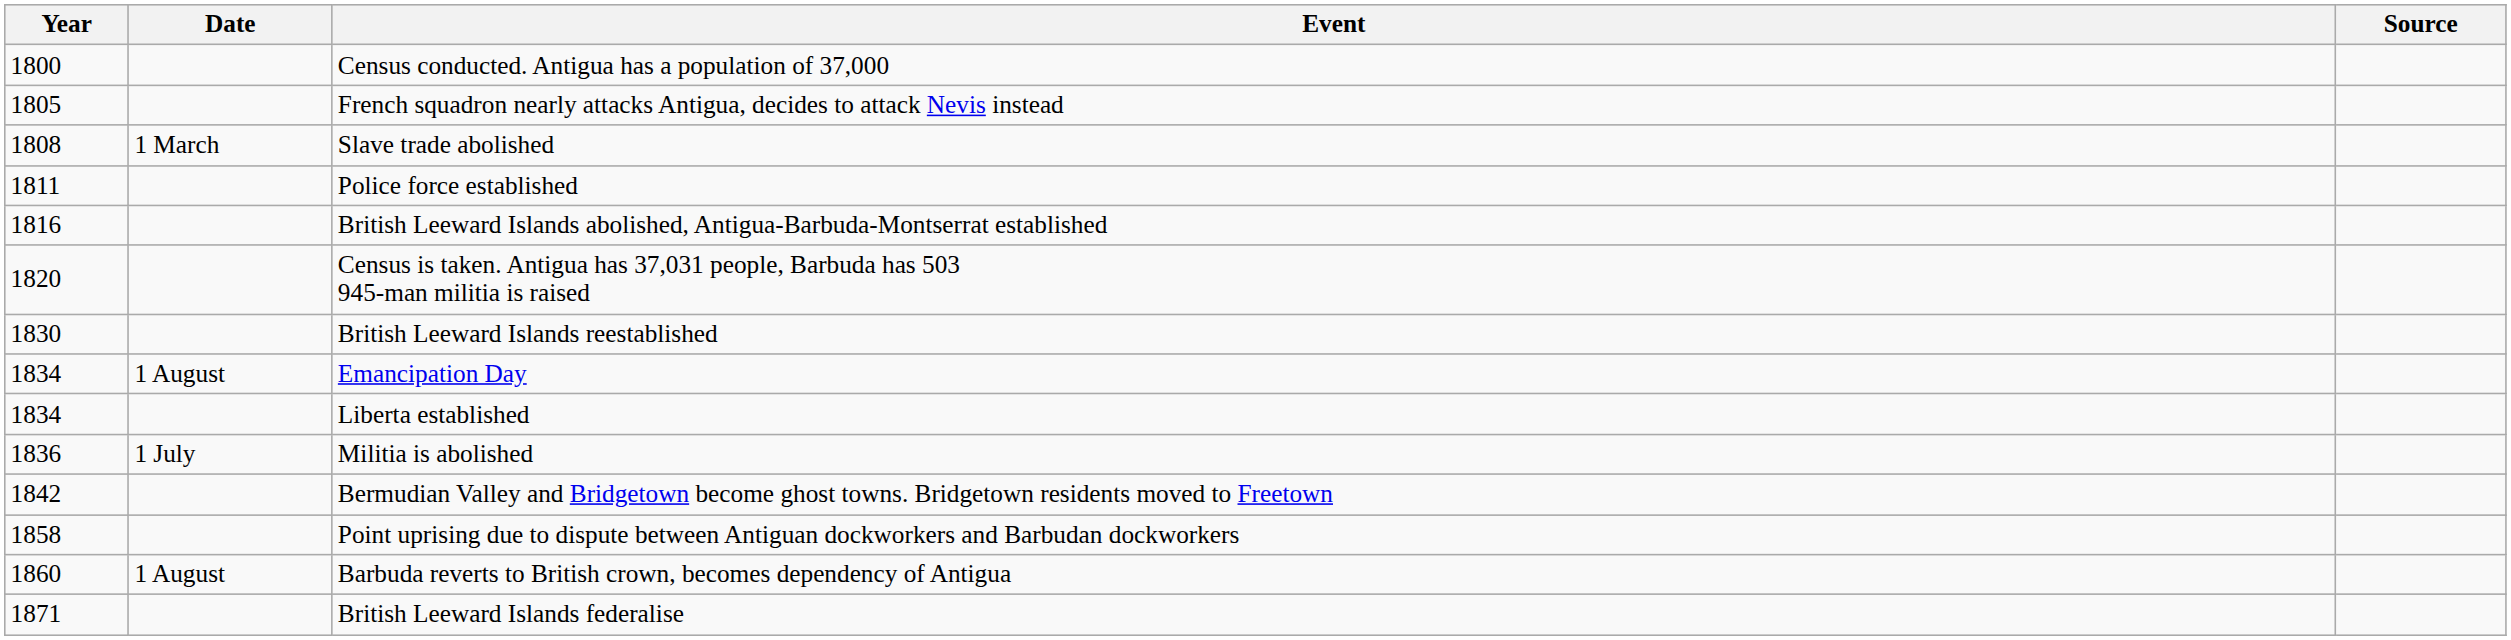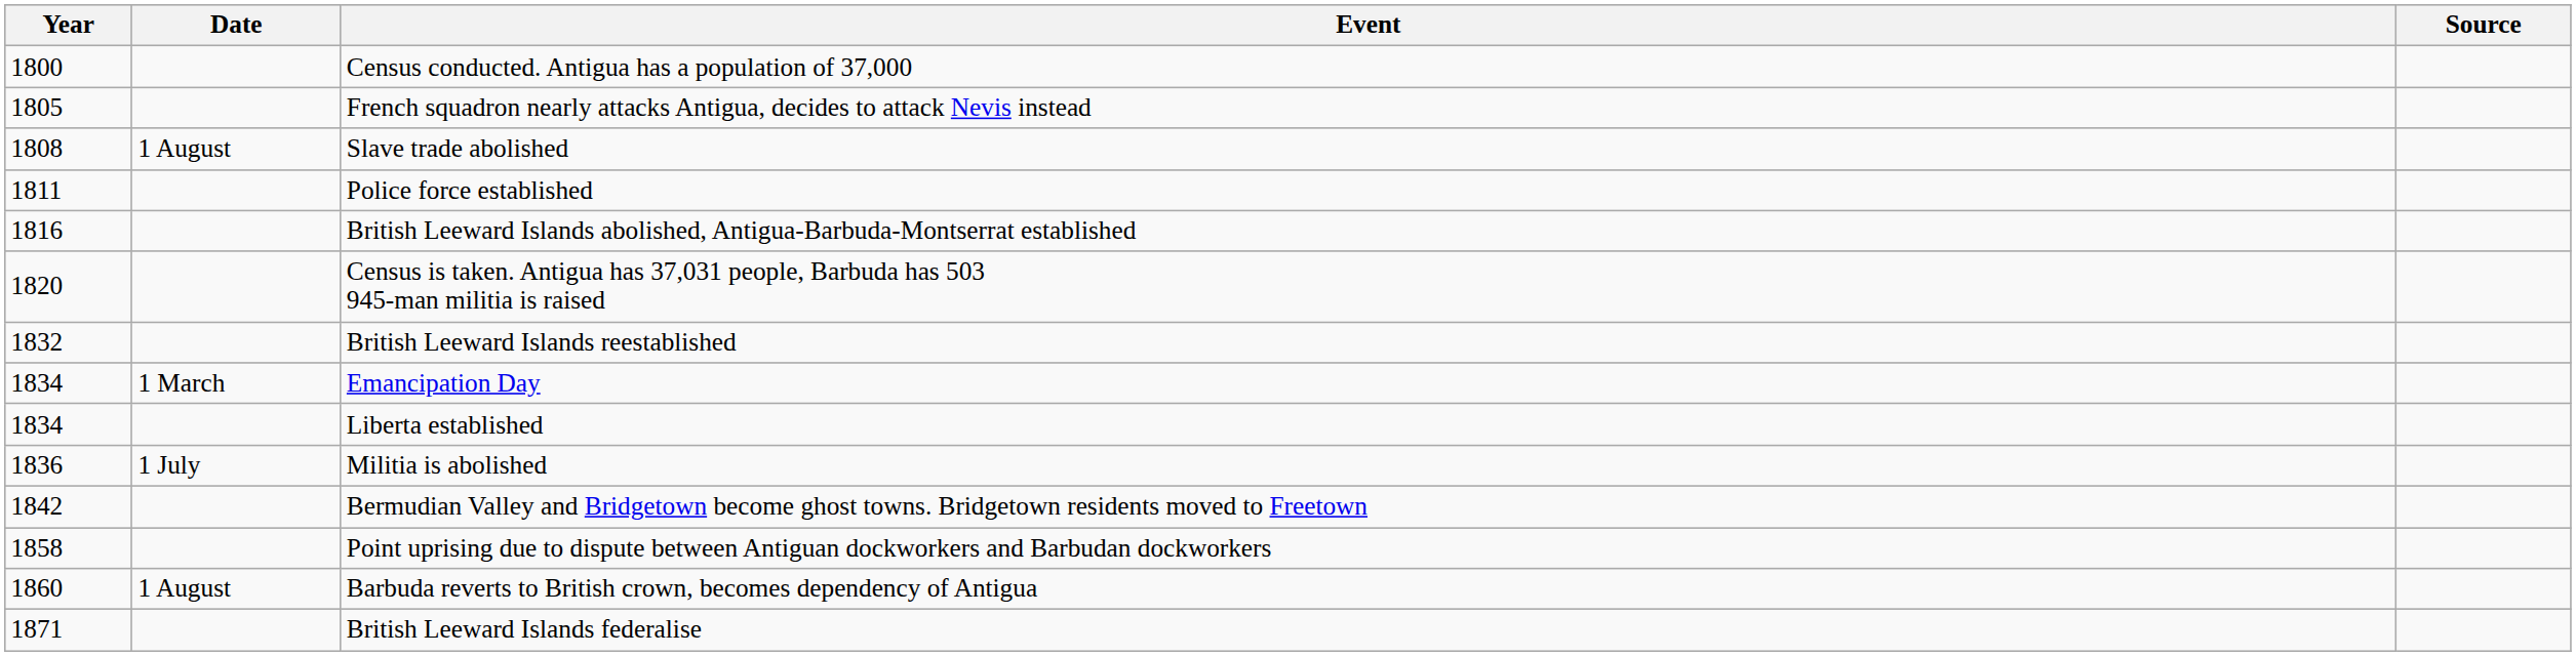Slave trade abolished | Date: 1 March -> 1 August
British Leeward Islands reestablished | Year: 1830 -> 1832
Emancipation Day | Date: 1 August -> 1 March
